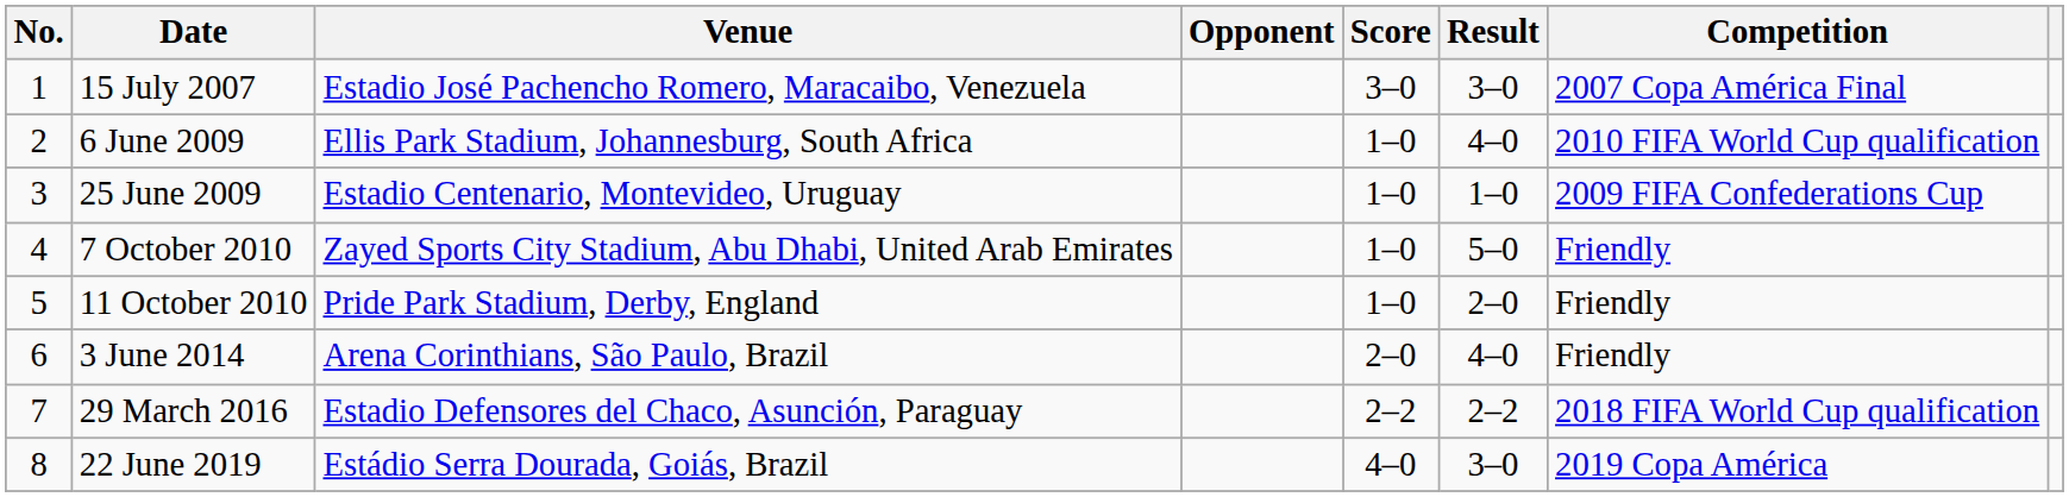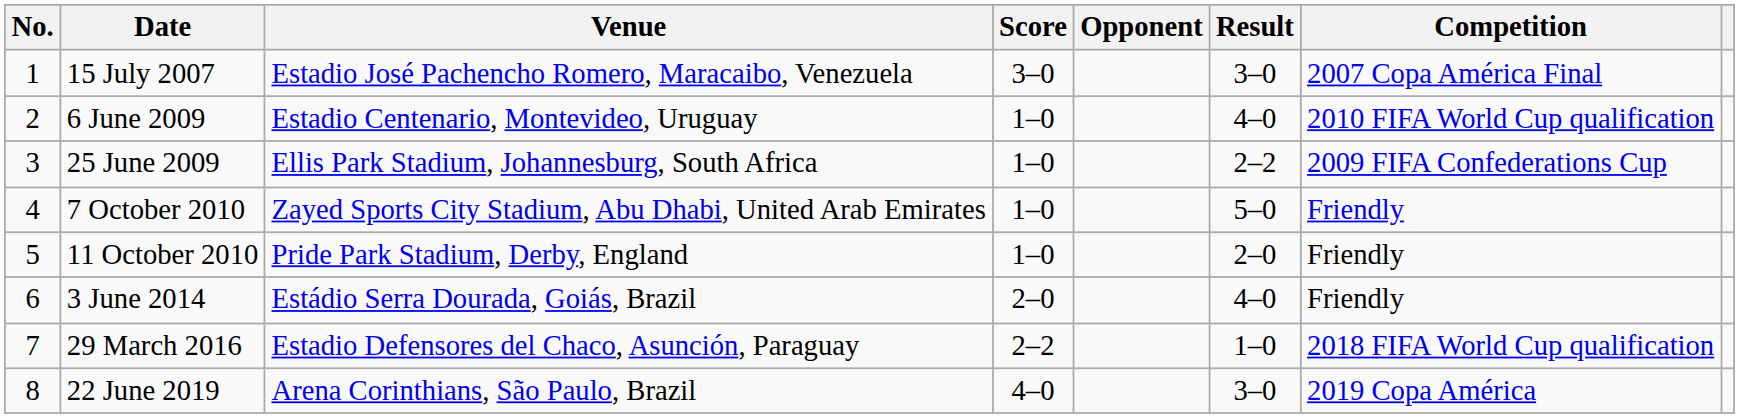columns swapped: Opponent <-> Score
6 June 2009 | Venue: Ellis Park Stadium, Johannesburg, South Africa -> Estadio Centenario, Montevideo, Uruguay
25 June 2009 | Venue: Estadio Centenario, Montevideo, Uruguay -> Ellis Park Stadium, Johannesburg, South Africa
25 June 2009 | Result: 1–0 -> 2–2
3 June 2014 | Venue: Arena Corinthians, São Paulo, Brazil -> Estádio Serra Dourada, Goiás, Brazil
29 March 2016 | Result: 2–2 -> 1–0
22 June 2019 | Venue: Estádio Serra Dourada, Goiás, Brazil -> Arena Corinthians, São Paulo, Brazil
